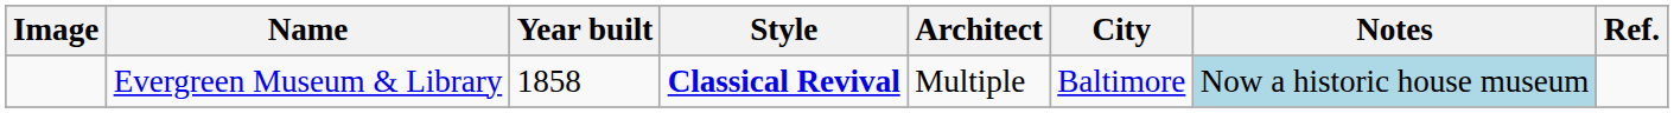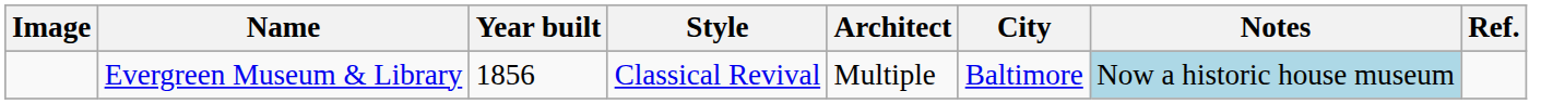Evergreen Museum & Library | Year built: 1858 -> 1856
Evergreen Museum & Library | Style: bold -> normal
